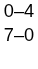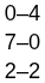+ row: 2–2
